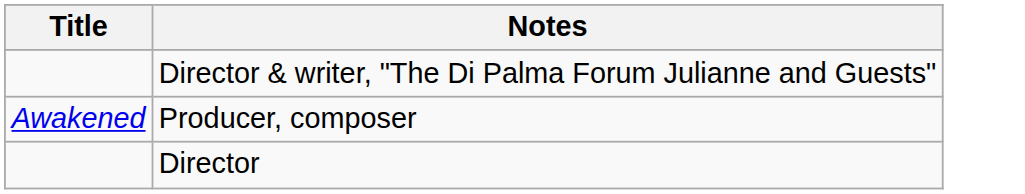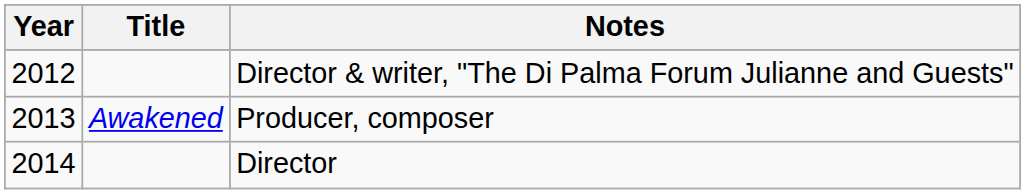+ column: Year | 2012 | 2013 | 2014
